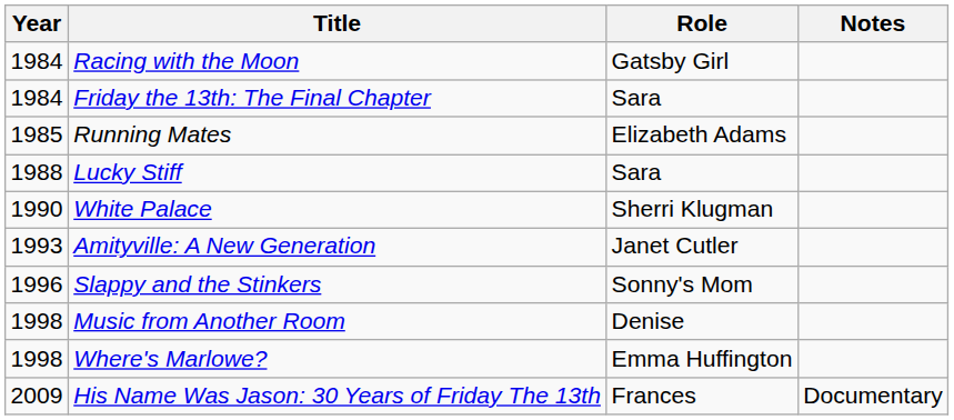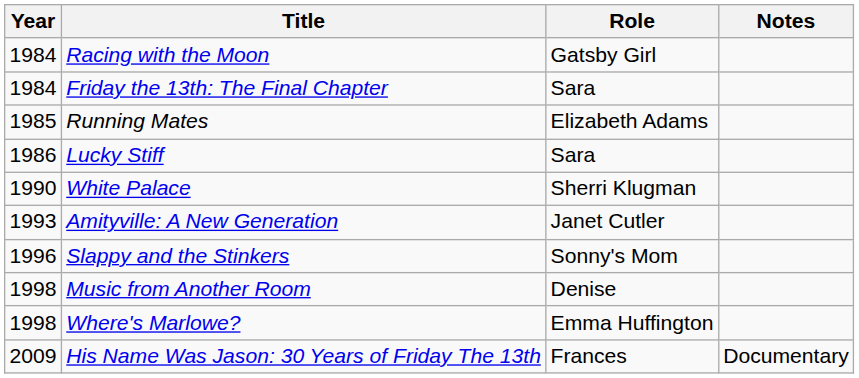Lucky Stiff | Year: 1988 -> 1986
